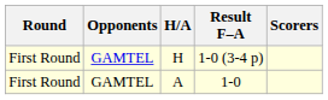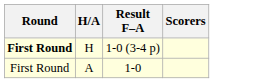- column: Opponents | GAMTEL | GAMTEL
H | Round: normal -> bold
